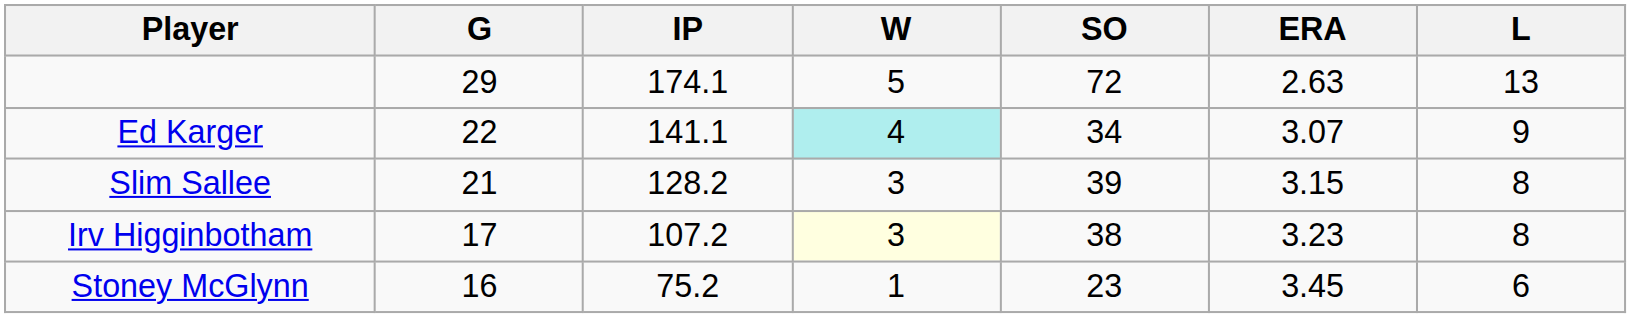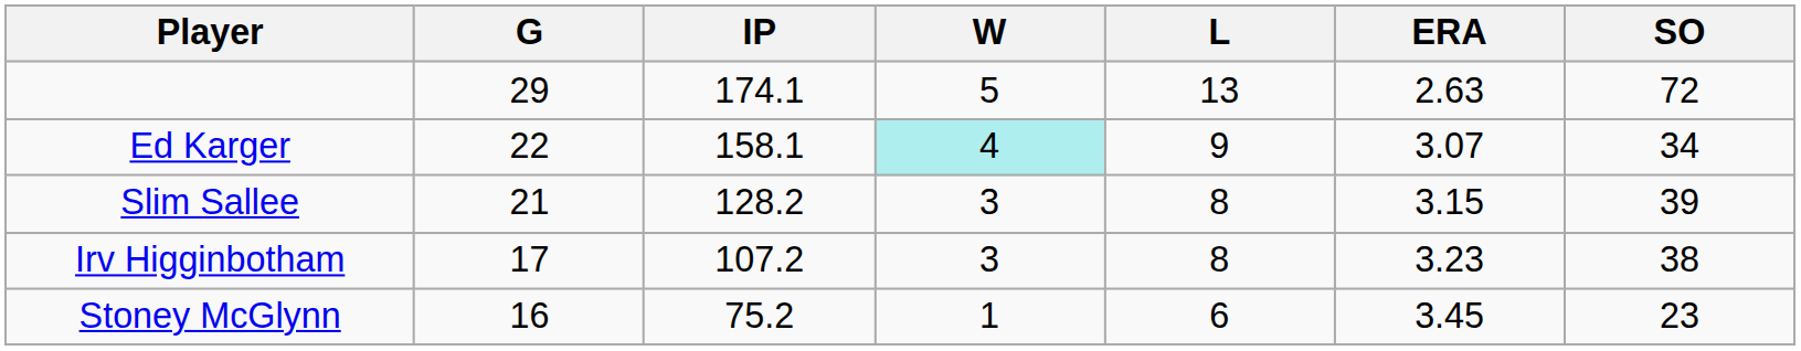columns swapped: L <-> SO
Ed Karger | IP: 141.1 -> 158.1
Irv Higginbotham | W: lightyellow background -> no background
